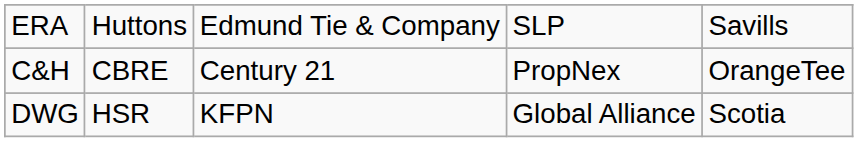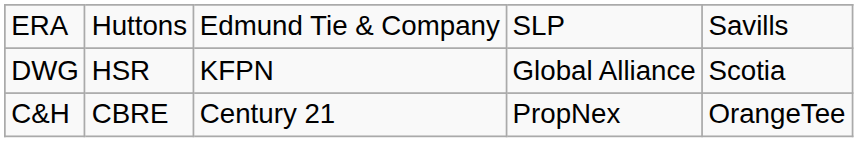rows swapped: C&H <-> DWG
